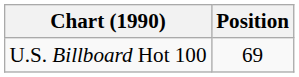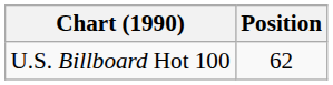U.S. Billboard Hot 100 | Position: 69 -> 62
